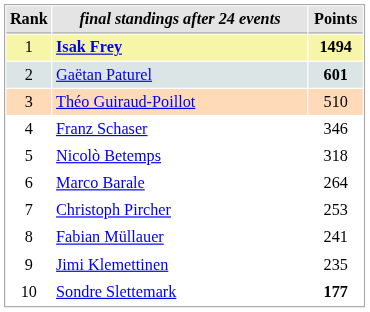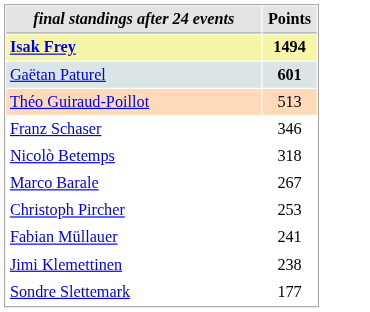- column: Rank | 1 | 2 | 3 | 4 | 5 | 6 | 7 | 8 | 9 | 10
Théo Guiraud-Poillot | Points: 510 -> 513
Marco Barale | Points: 264 -> 267
Jimi Klemettinen | Points: 235 -> 238
Sondre Slettemark | Points: bold -> normal
